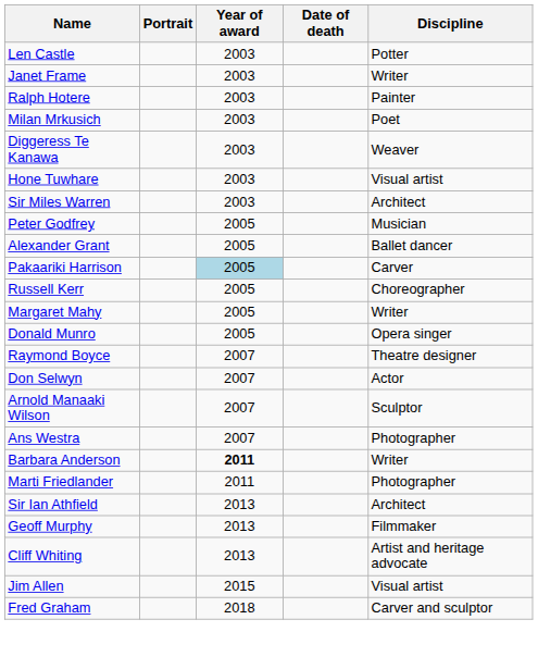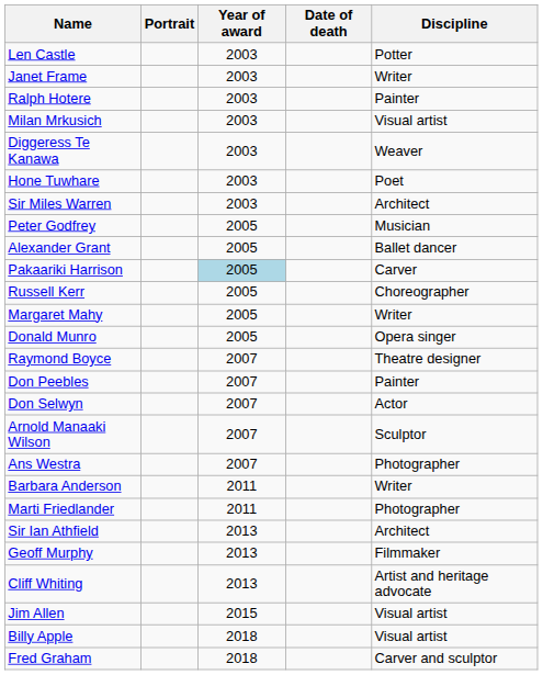Milan Mrkusich | Discipline: Poet -> Visual artist
Hone Tuwhare | Discipline: Visual artist -> Poet
+ row: Don Peebles | 2007 | Painter
Barbara Anderson | Year of award: bold -> normal
+ row: Billy Apple | 2018 | Visual artist
